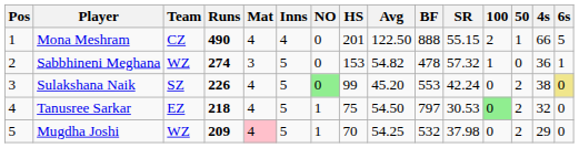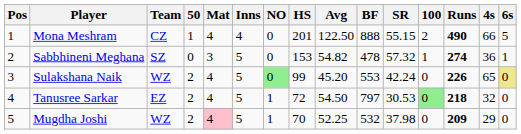columns swapped: Runs <-> 50
Sabbhineni Meghana | Team: WZ -> SZ
Sulakshana Naik | Team: SZ -> WZ
Sulakshana Naik | 4s: 38 -> 65
Tanusree Sarkar | HS: 75 -> 72
Mugdha Joshi | Avg: 54.25 -> 52.25
